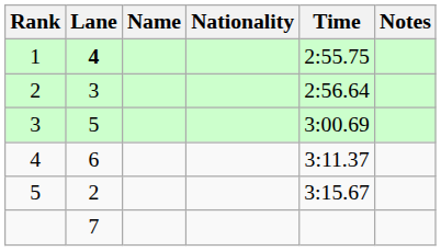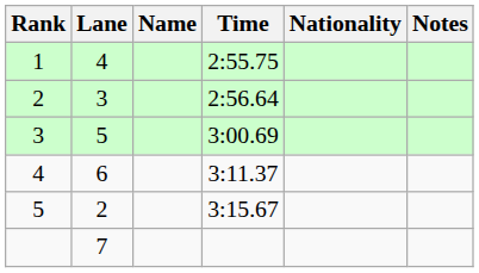columns swapped: Nationality <-> Time
1 | Lane: bold -> normal
